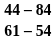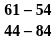rows swapped: 61 – 54 <-> 44 – 84
